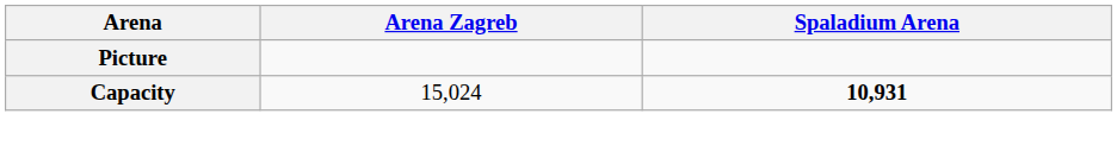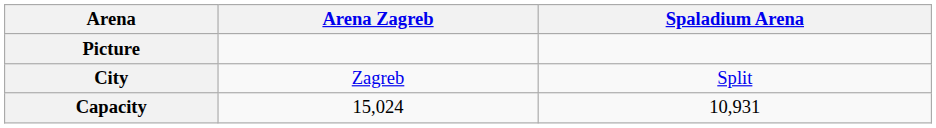+ row: City | Zagreb | Split
Capacity | Spaladium Arena: bold -> normal
